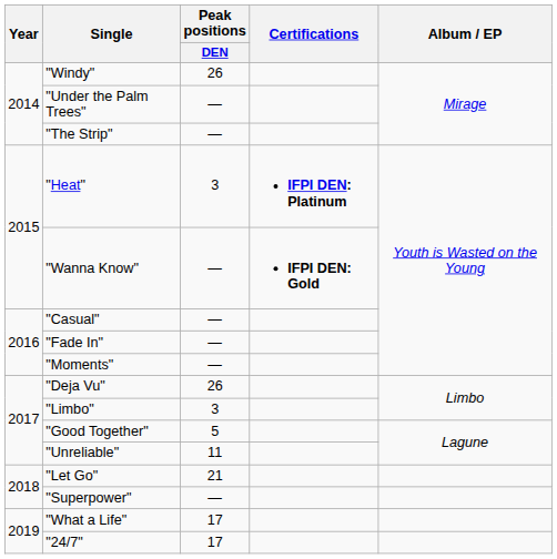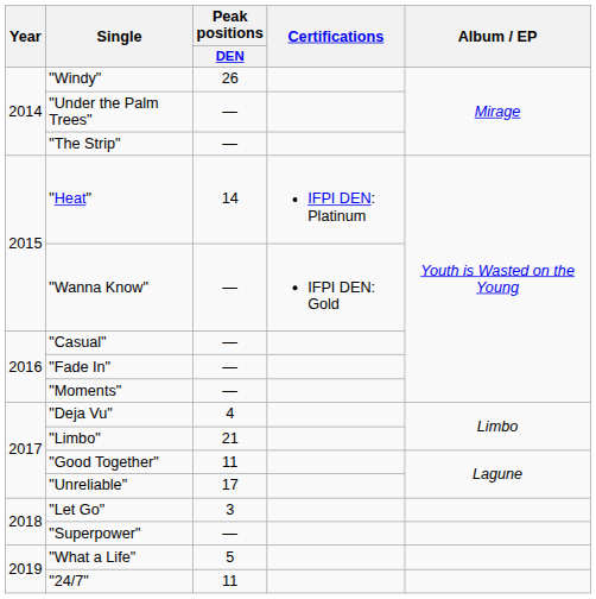"Heat" | Peak positions / DEN: 3 -> 14
"Heat" | Certifications: bold -> normal
"Wanna Know" | Certifications: bold -> normal
"Deja Vu" | Peak positions / DEN: 26 -> 4
"Limbo" | Peak positions / DEN: 3 -> 21
"Good Together" | Peak positions / DEN: 5 -> 11
"Unreliable" | Peak positions / DEN: 11 -> 17
"Let Go" | Peak positions / DEN: 21 -> 3
"What a Life" | Peak positions / DEN: 17 -> 5
"24/7" | Peak positions / DEN: 17 -> 11
